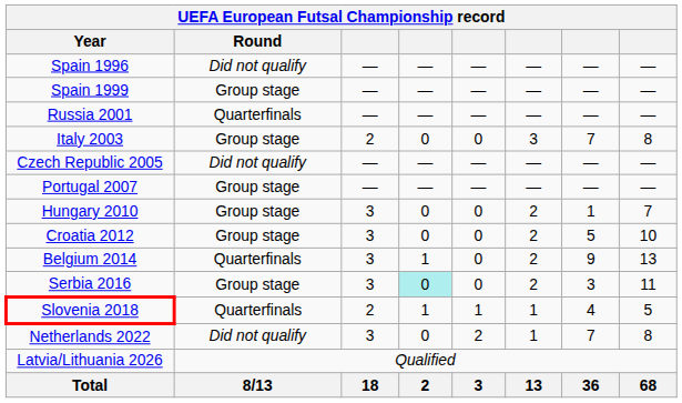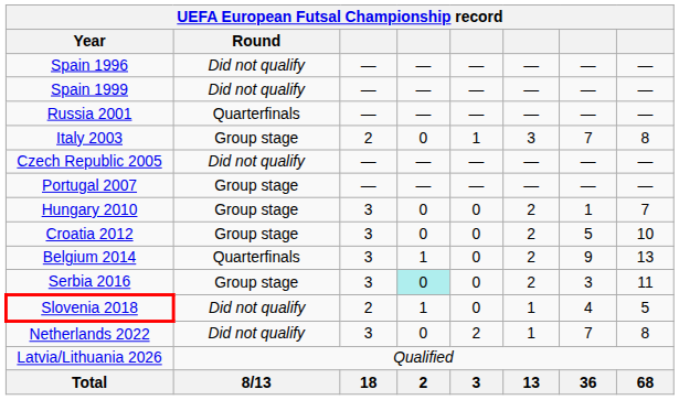Spain 1999 | Round: Group stage -> Did not qualify
Italy 2003 | column 5: 0 -> 1
Slovenia 2018 | Round: Quarterfinals -> Did not qualify
Slovenia 2018 | column 5: 1 -> 0
